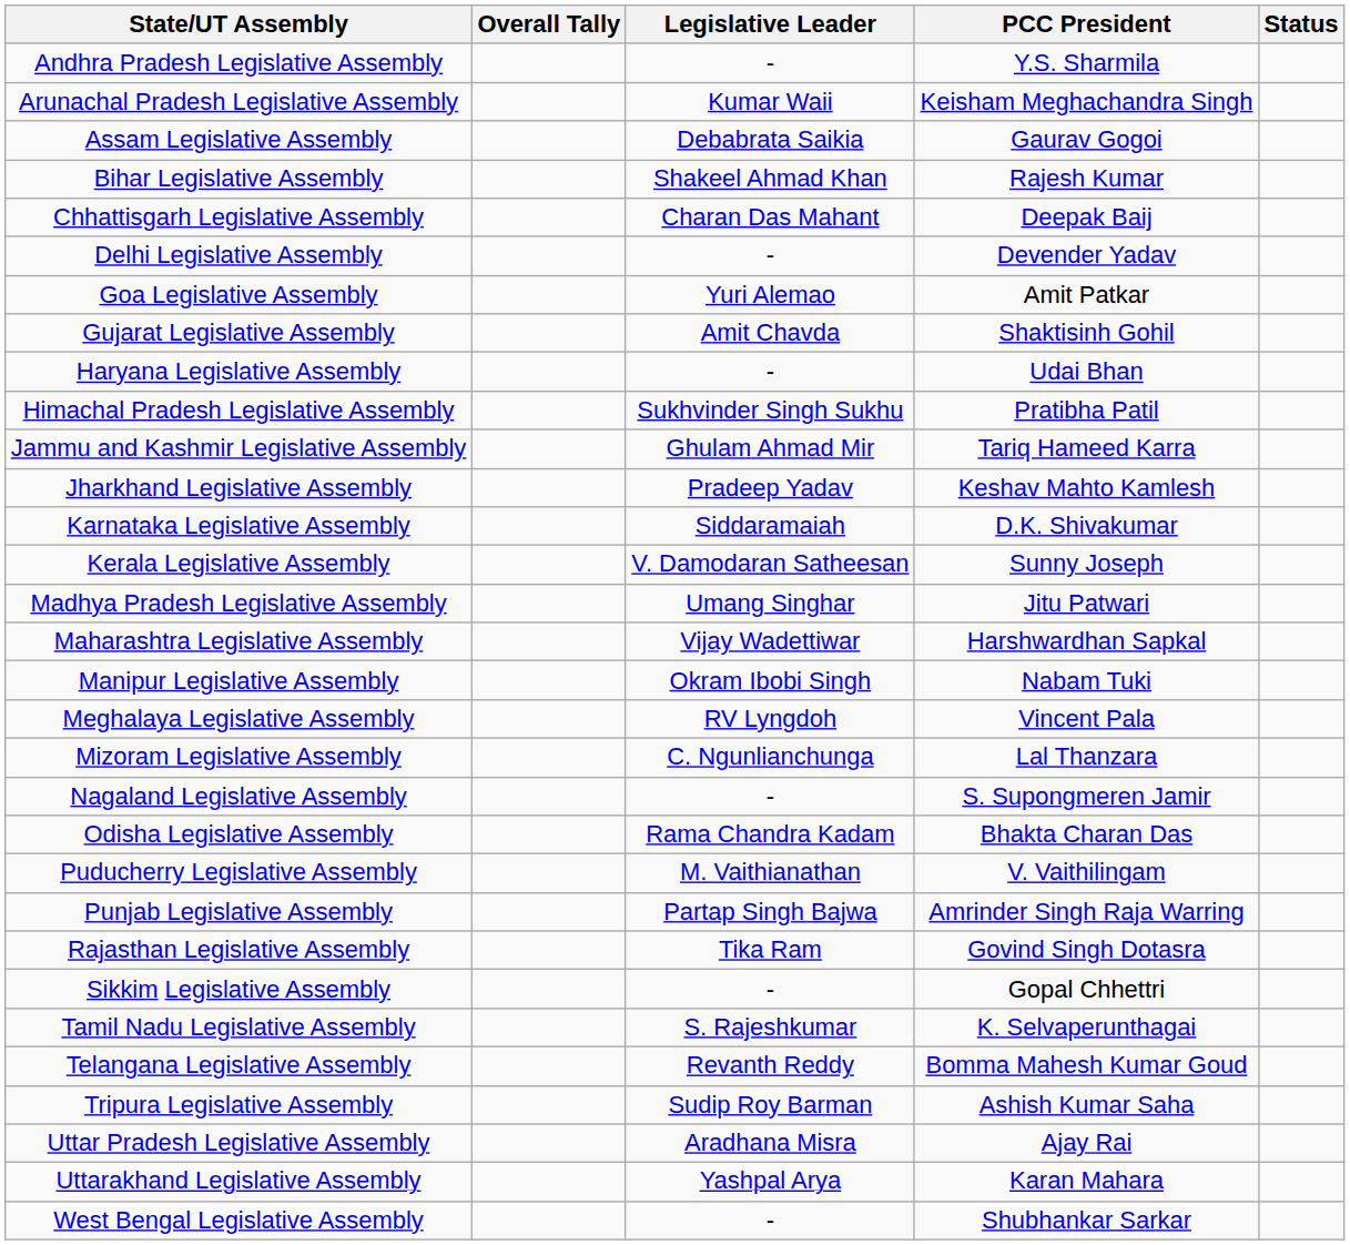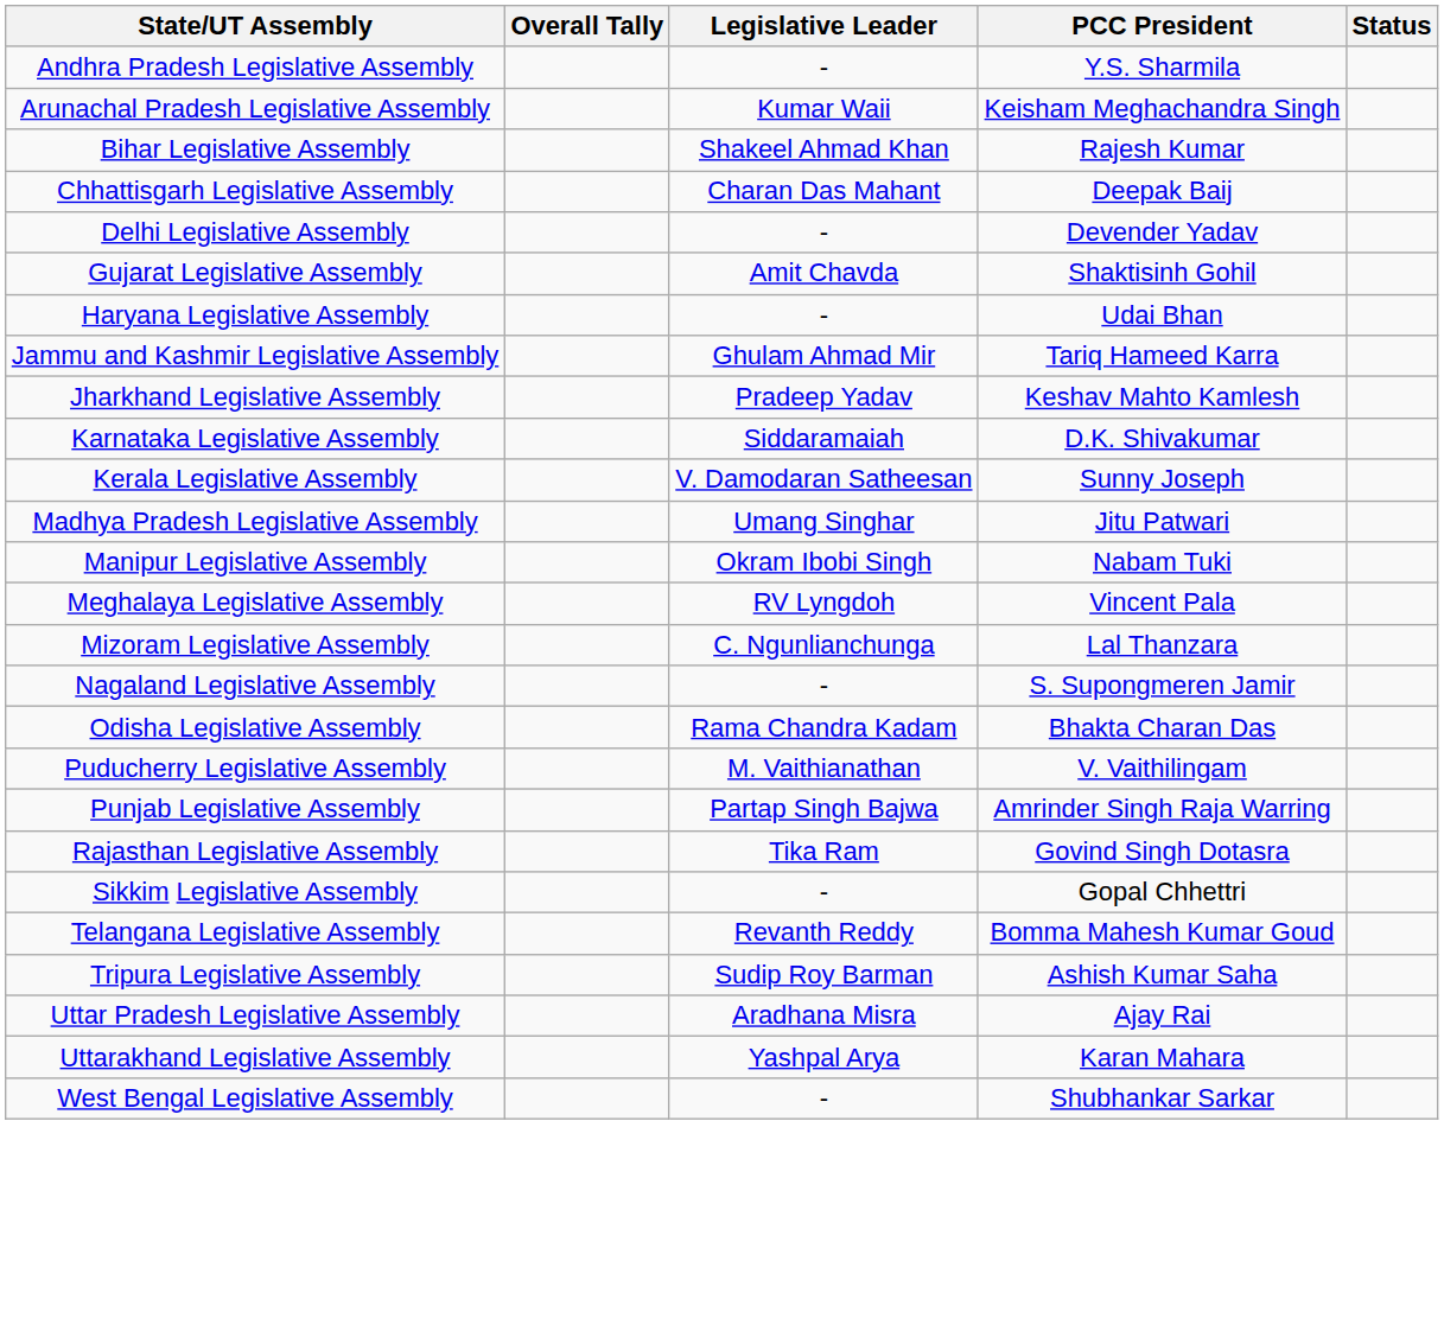- row: Assam Legislative Assembly | Debabrata Saikia | Gaurav Gogoi
- row: Goa Legislative Assembly | Yuri Alemao | Amit Patkar
- row: Himachal Pradesh Legislative Assembly | Sukhvinder Singh Sukhu | Pratibha Patil
- row: Maharashtra Legislative Assembly | Vijay Wadettiwar | Harshwardhan Sapkal
- row: Tamil Nadu Legislative Assembly | S. Rajeshkumar | K. Selvaperunthagai
